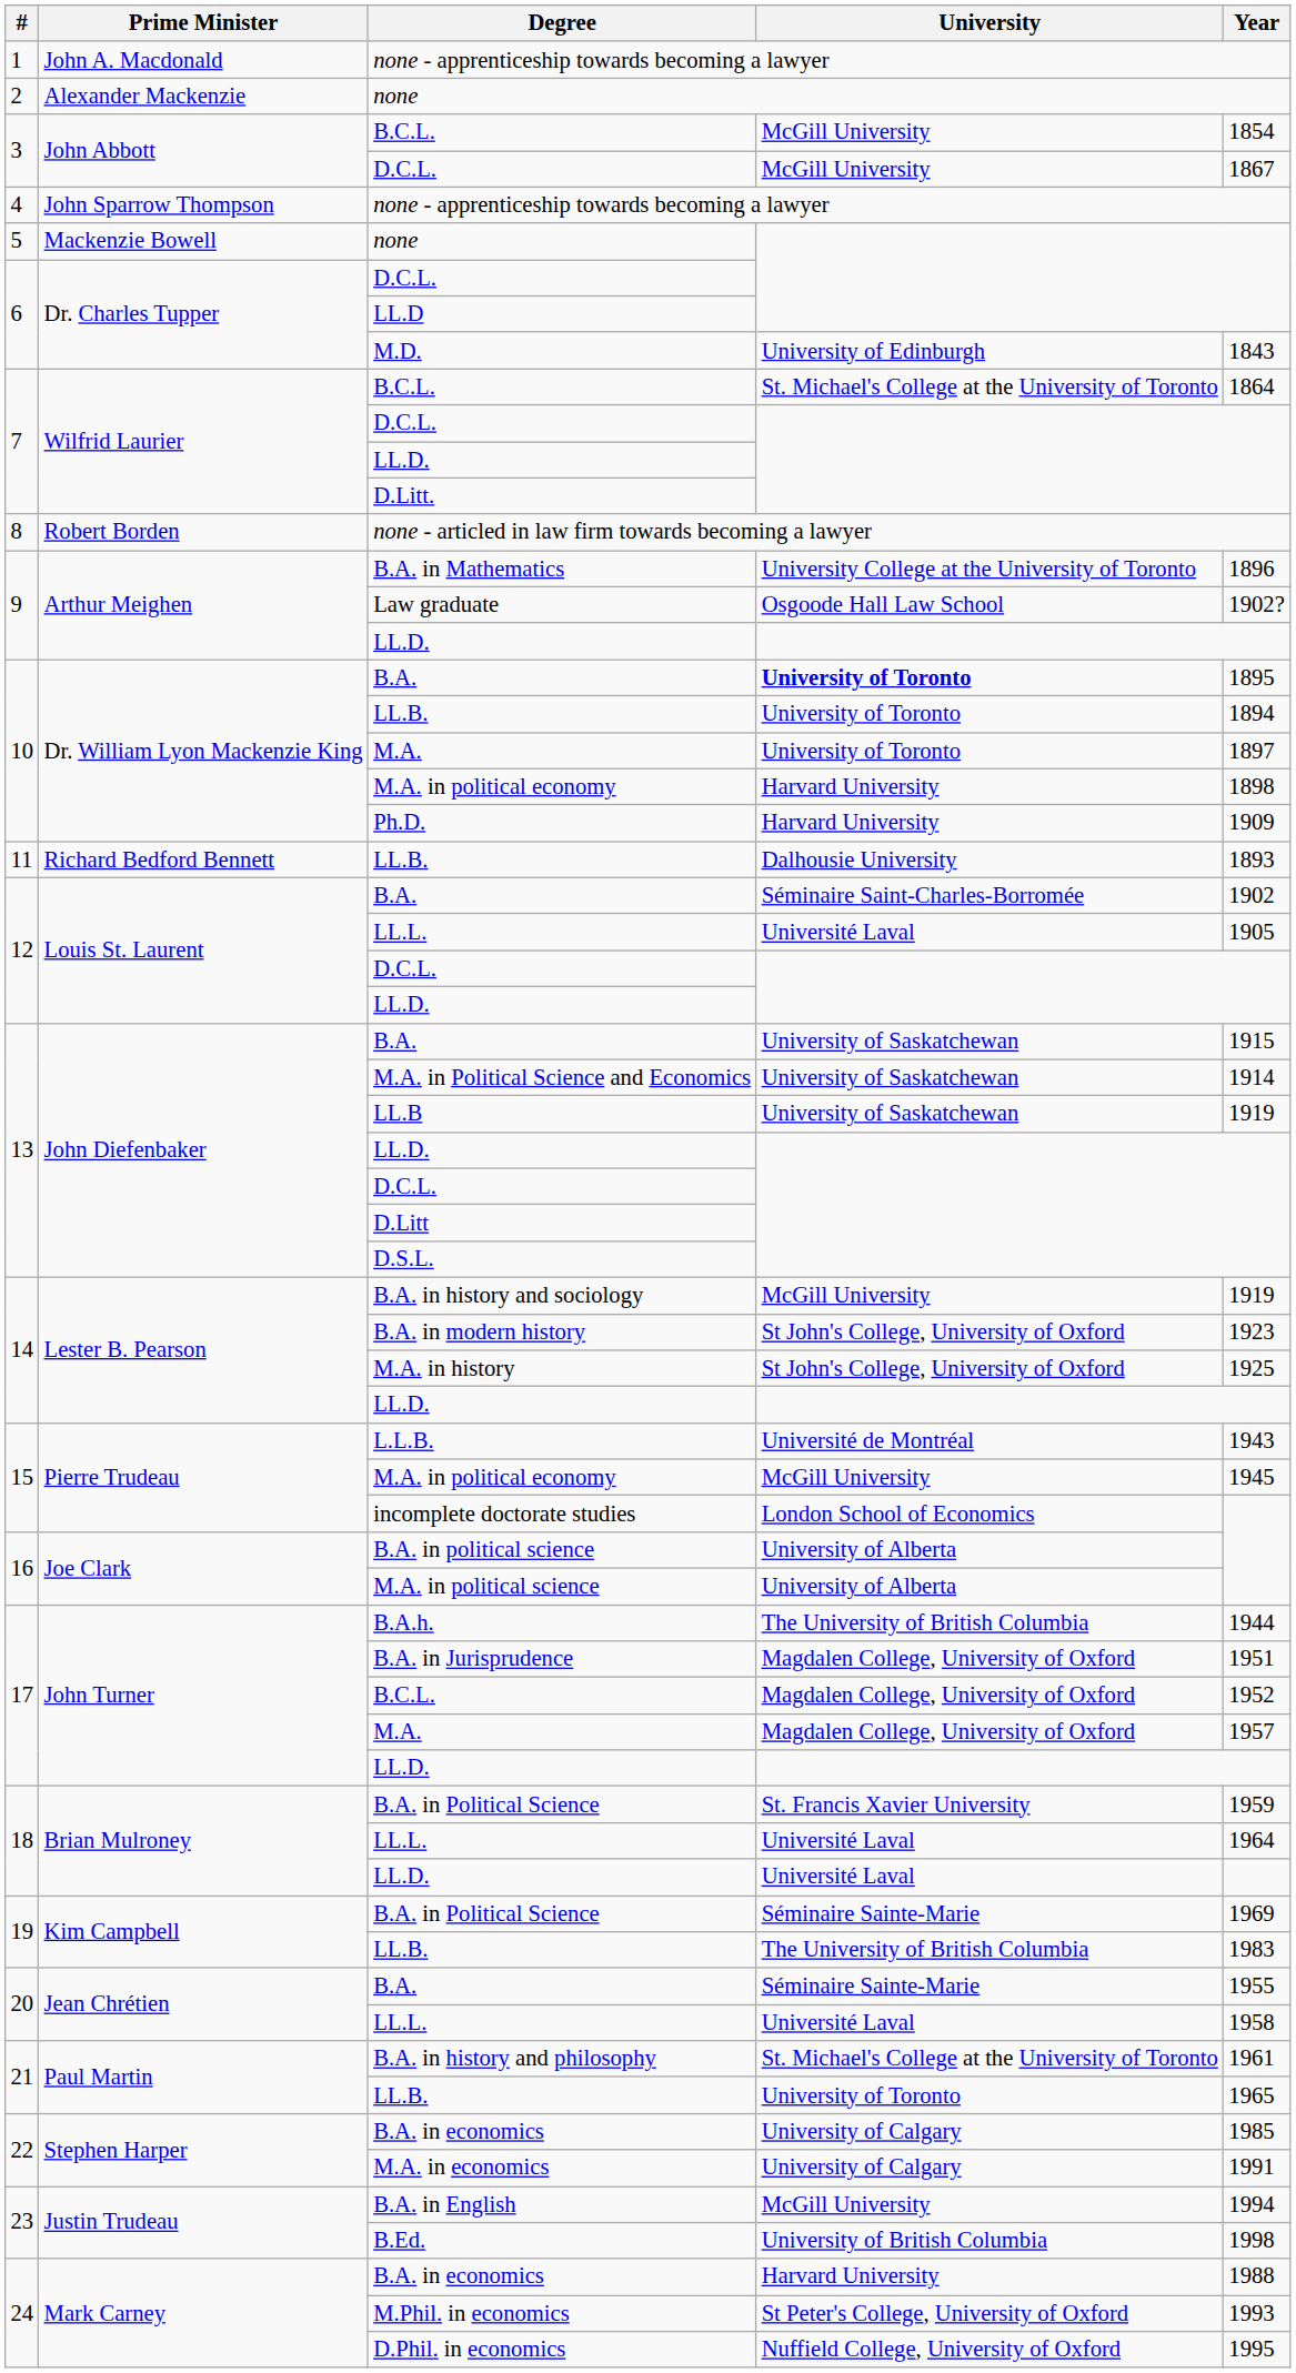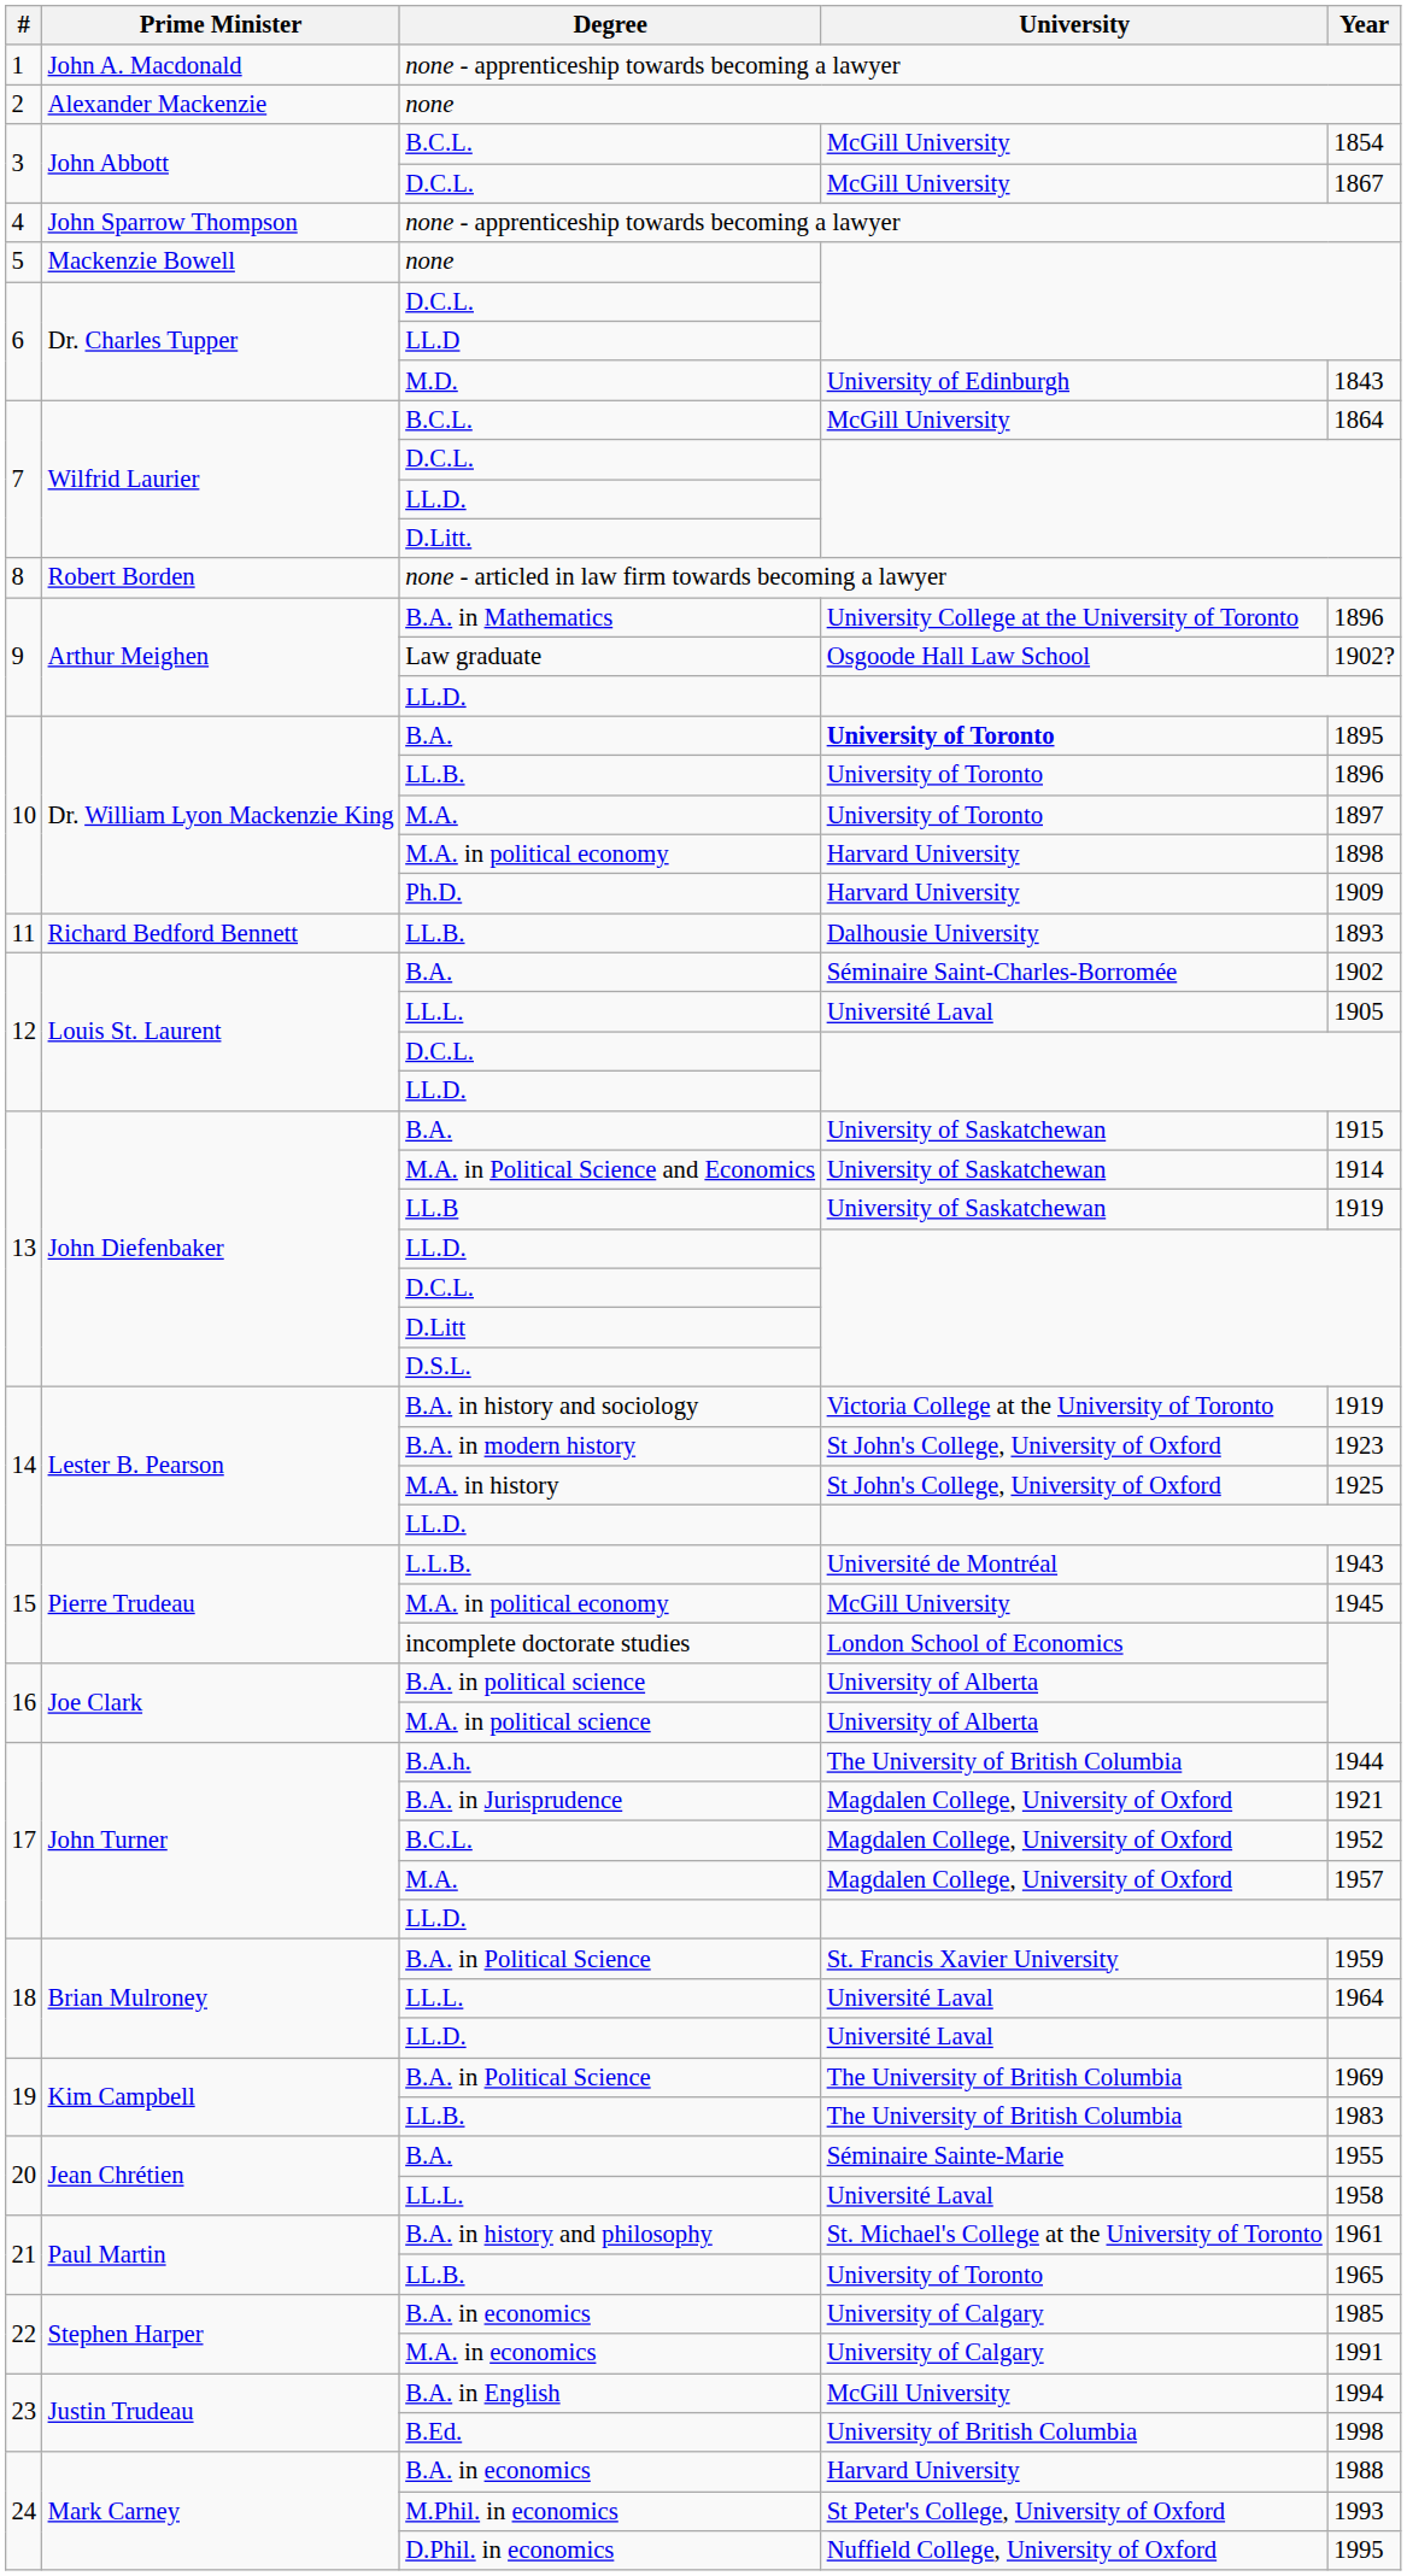7 / B.C.L. | University: St. Michael's College at the University of Toronto -> McGill University
10 / LL.B. | Year: 1894 -> 1896
B.A. in history and sociology | University: McGill University -> Victoria College at the University of Toronto
B.A. in Jurisprudence | Year: 1951 -> 1921
19 / B.A. in Political Science | University: Séminaire Sainte-Marie -> The University of British Columbia
